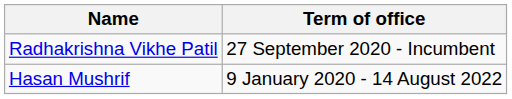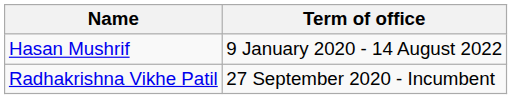rows swapped: Hasan Mushrif <-> Radhakrishna Vikhe Patil
